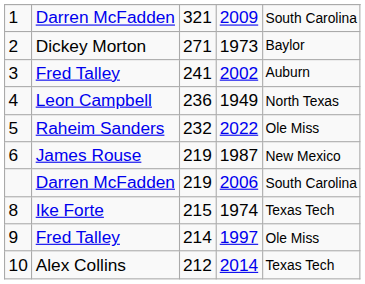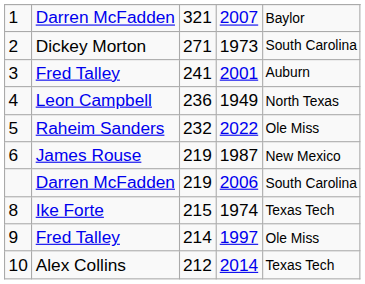1 | column 4: 2009 -> 2007
1 | column 5: South Carolina -> Baylor
2 | column 5: Baylor -> South Carolina
3 | column 4: 2002 -> 2001
